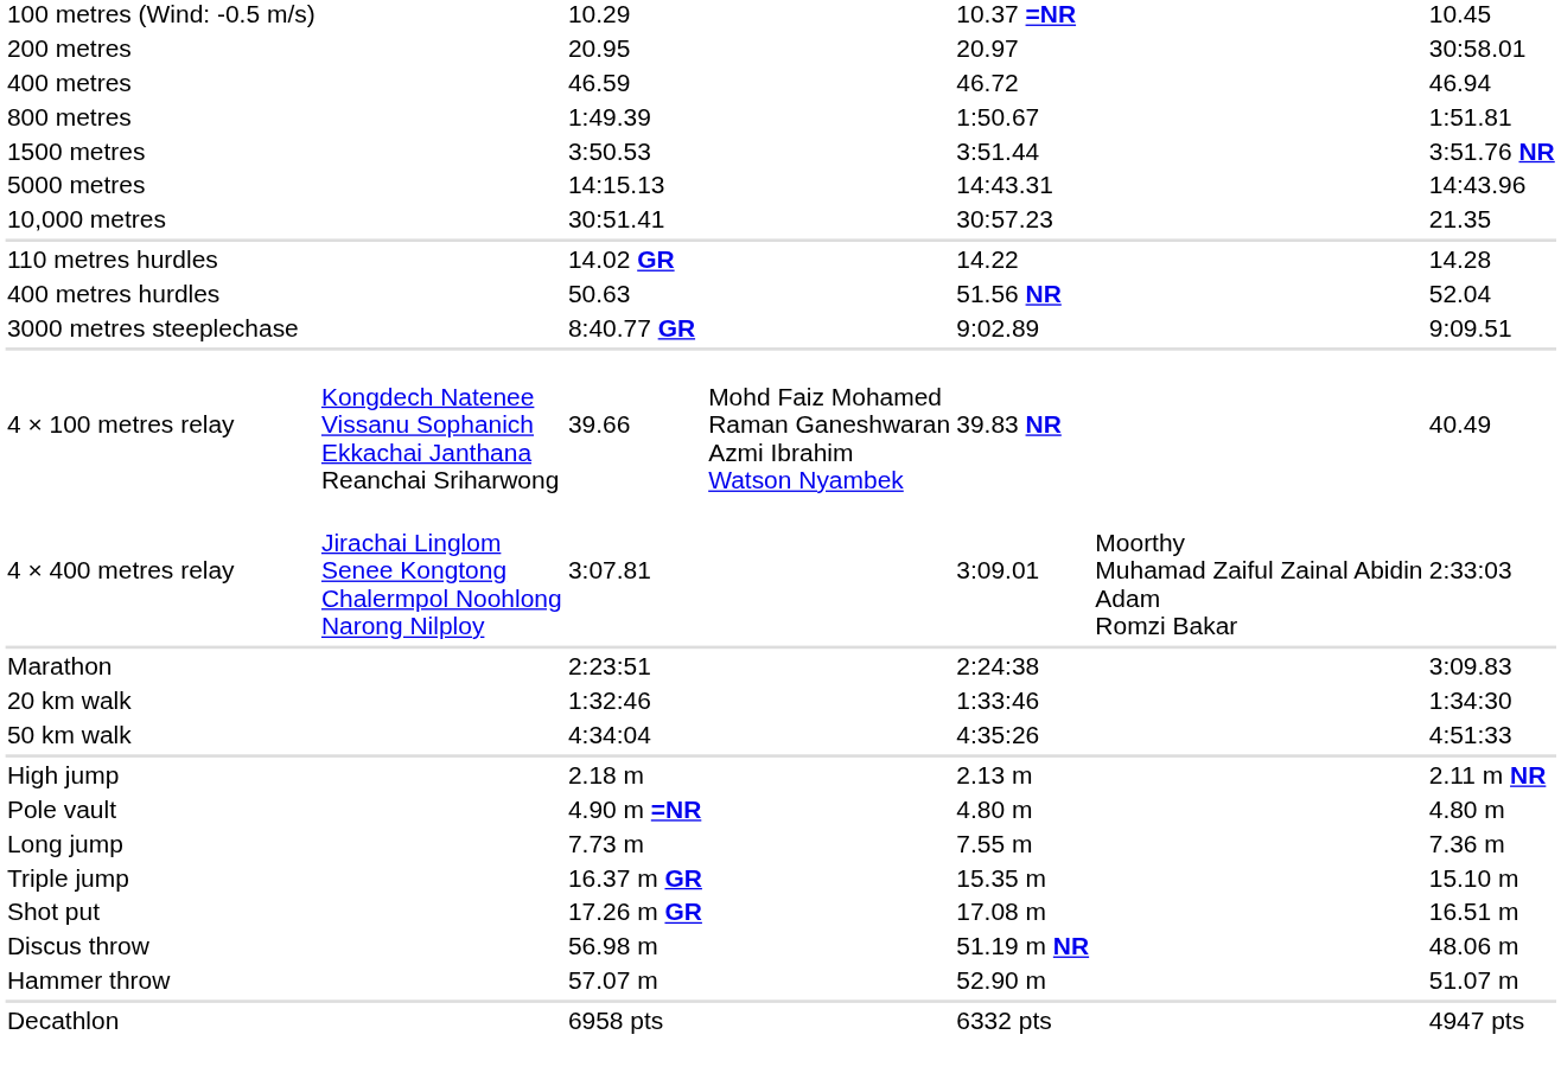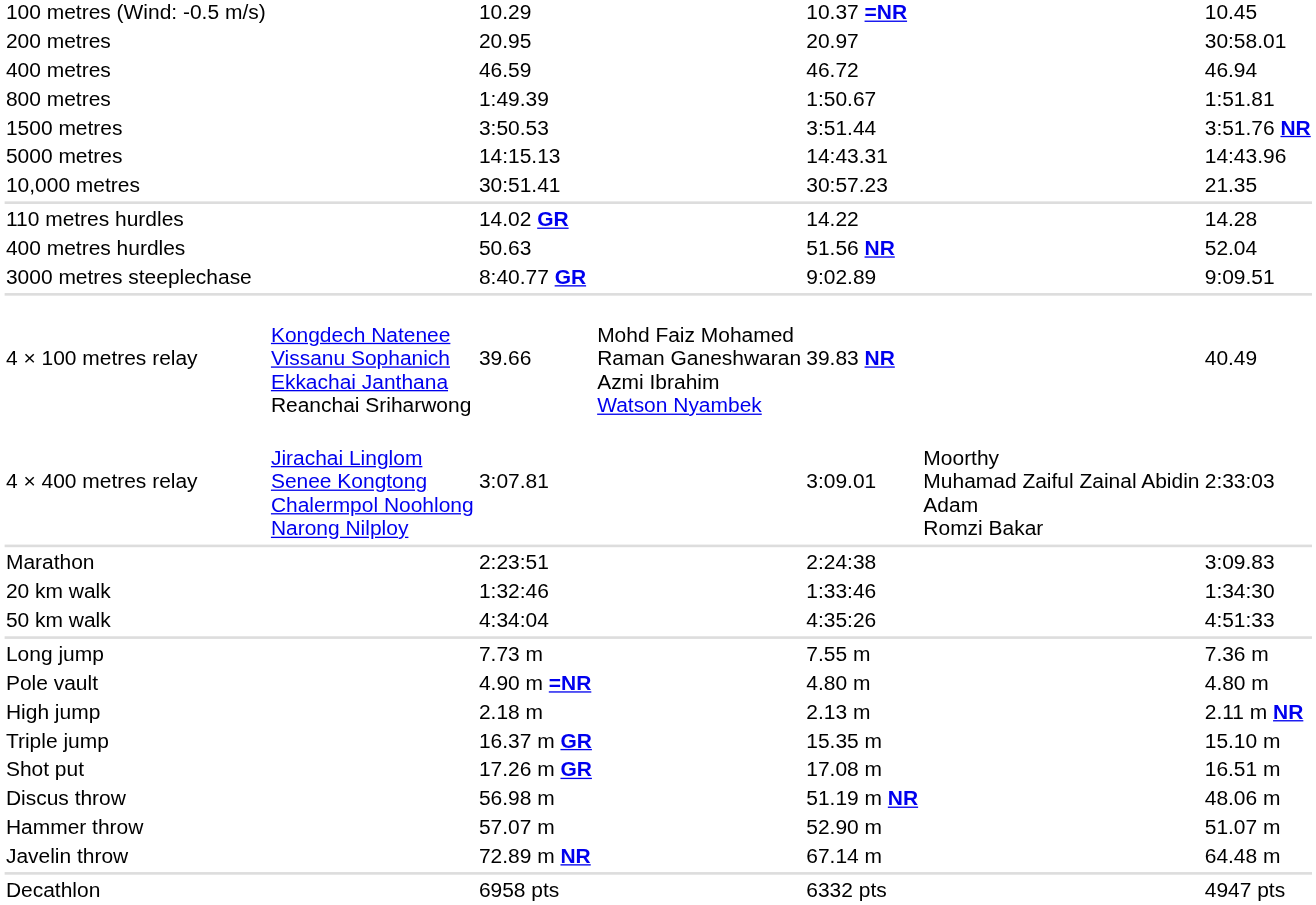rows swapped: High jump <-> Long jump
+ row: Javelin throw | 72.89 m NR | 67.14 m | 64.48 m
